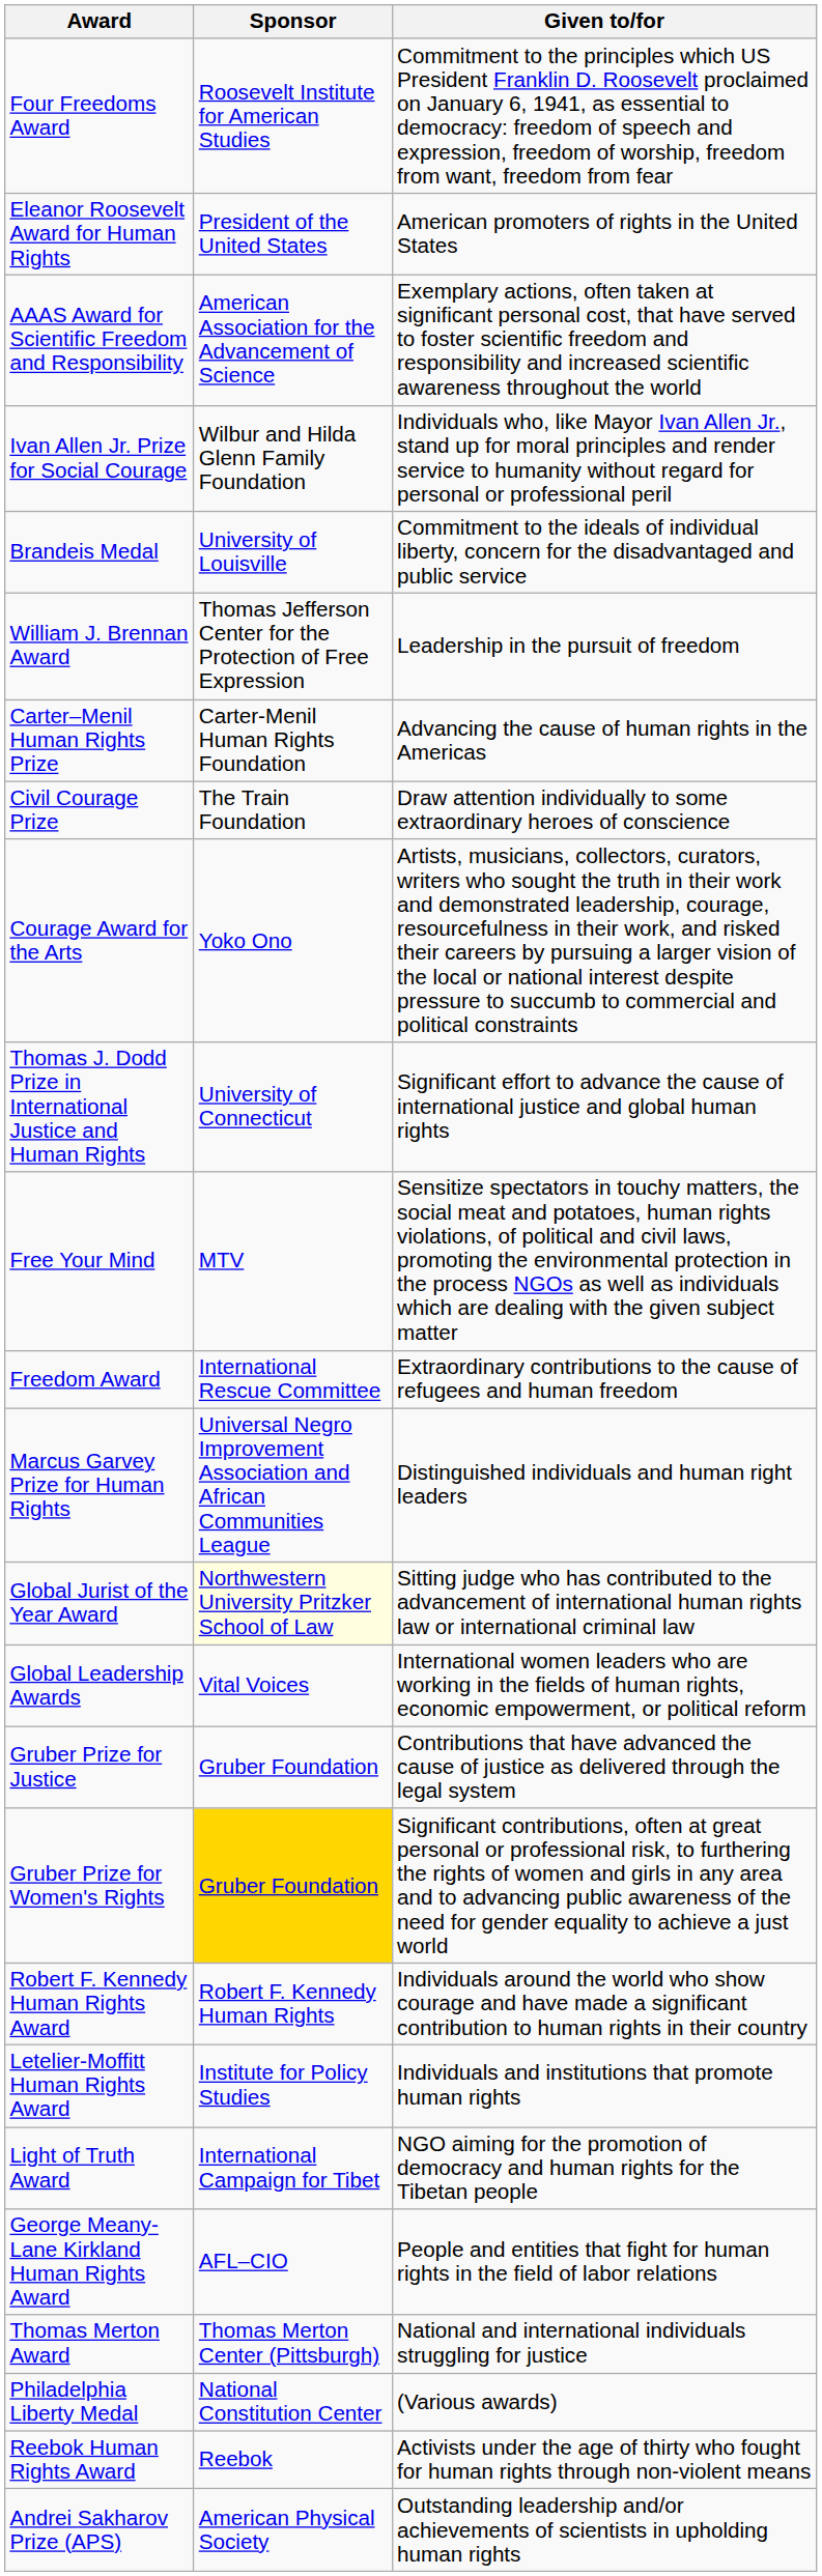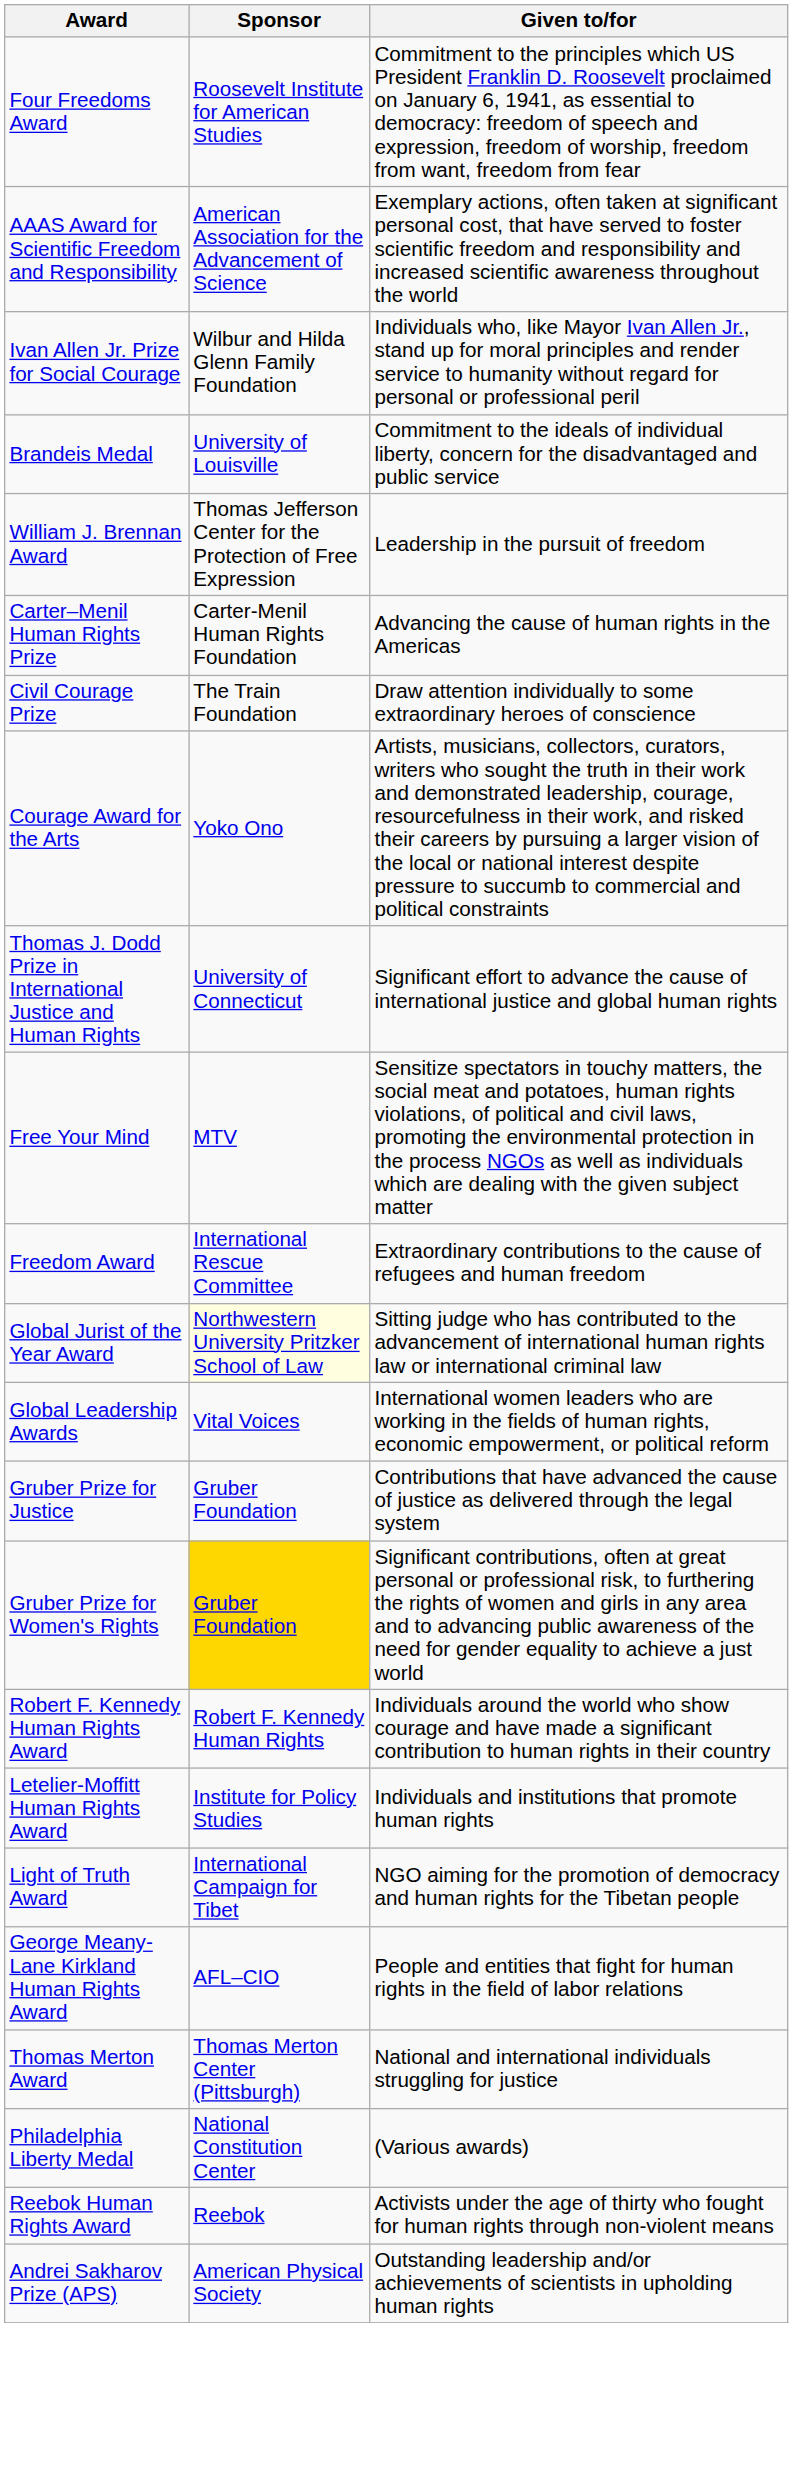- row: Eleanor Roosevelt Award for Human Rights | President of the United States | American promoters of rights in the United States
- row: Marcus Garvey Prize for Human Rights | Universal Negro Improvement Association and African Communities League | Distinguished individuals and human right leaders
